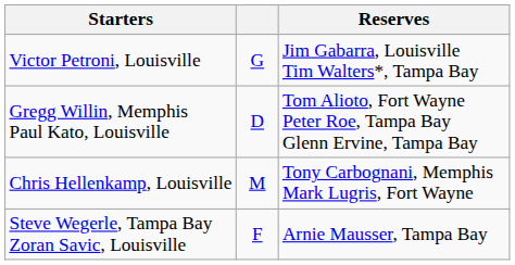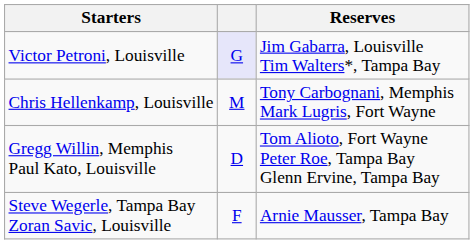Victor Petroni, Louisville | column 2: no background -> lavender background
rows swapped: Gregg Willin, Memphis Paul Kato, Louisville <-> Chris Hellenkamp, Louisville
